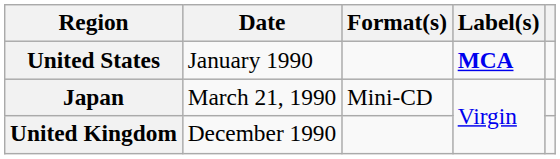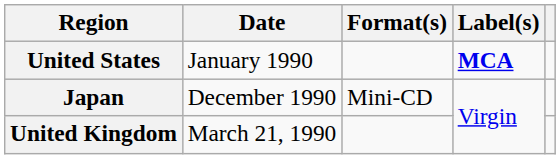Japan | Date: March 21, 1990 -> December 1990
United Kingdom | Date: December 1990 -> March 21, 1990
